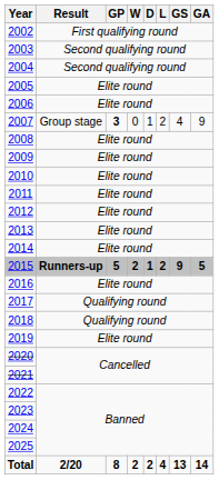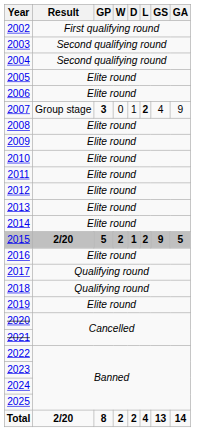2007 | L: normal -> bold
2015 | Result: Runners-up -> 2/20
